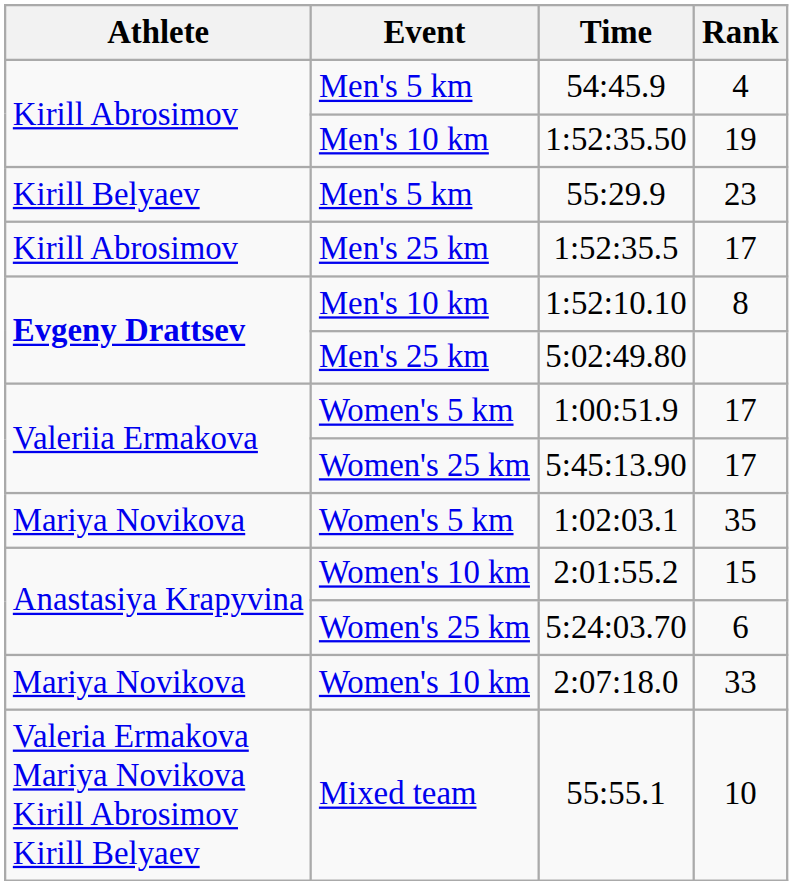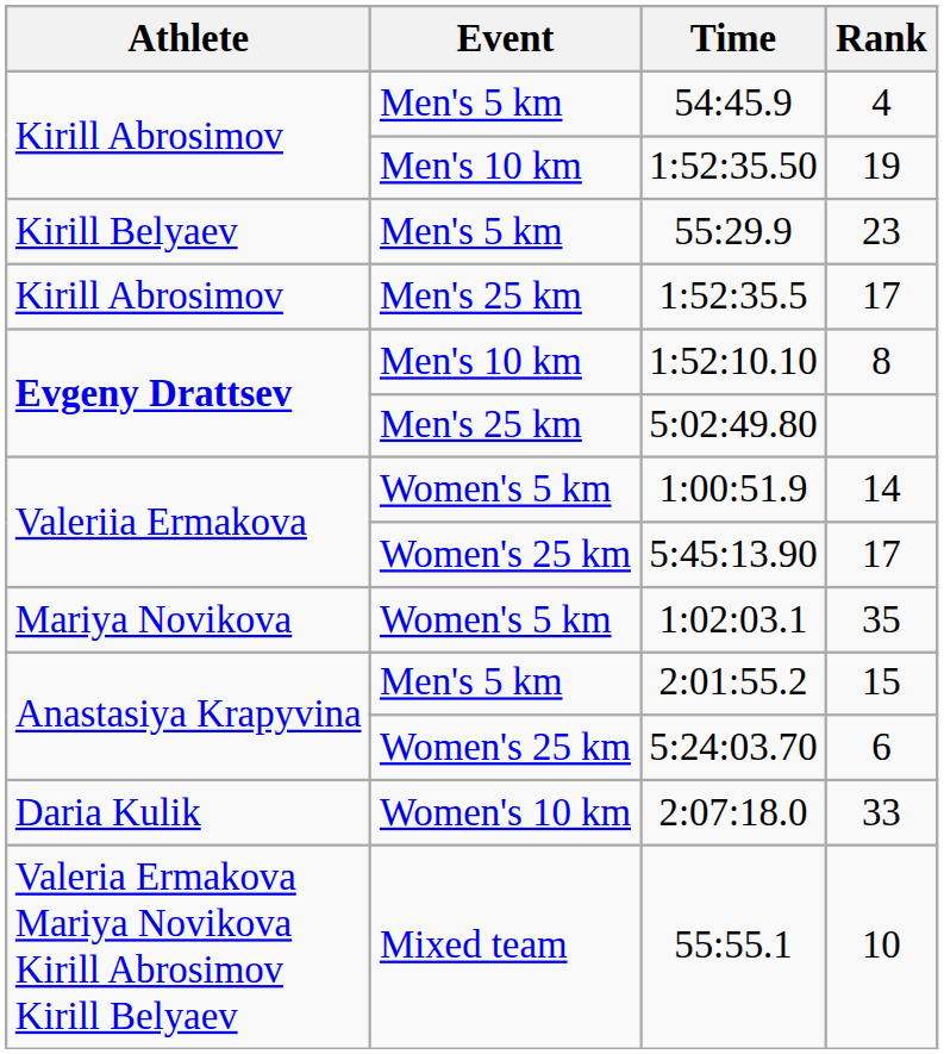1:00:51.9 | Rank: 17 -> 14
2:01:55.2 | Event: Women's 10 km -> Men's 5 km
2:07:18.0 | Athlete: Mariya Novikova -> Daria Kulik
